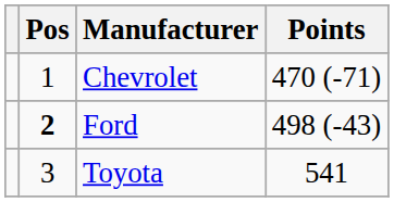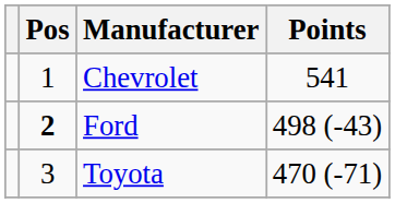Chevrolet | Points: 470 (-71) -> 541
Toyota | Points: 541 -> 470 (-71)
